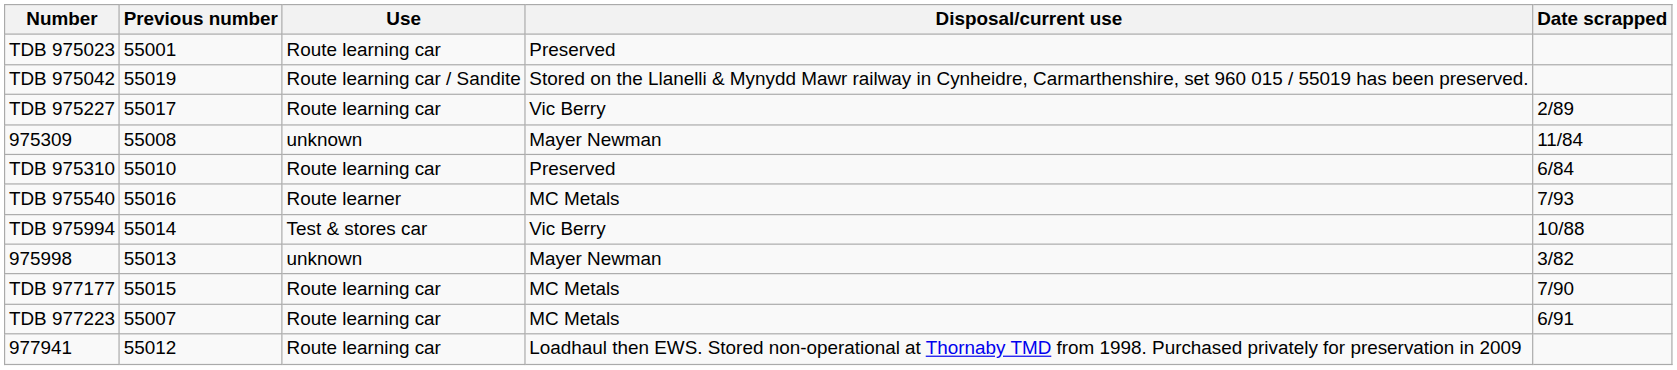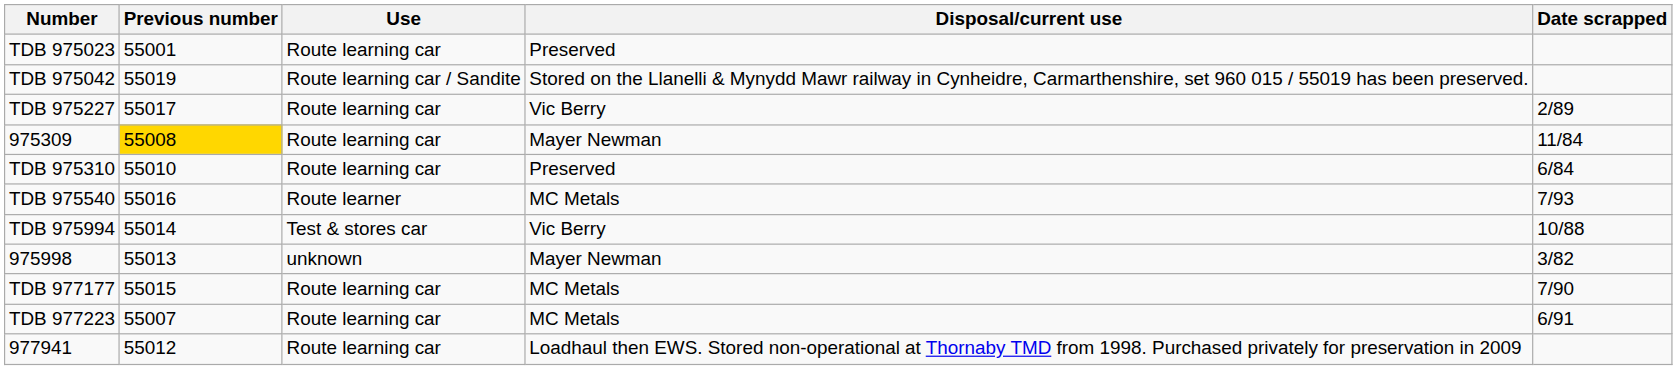975309 | Previous number: no background -> gold background
975309 | Use: unknown -> Route learning car
